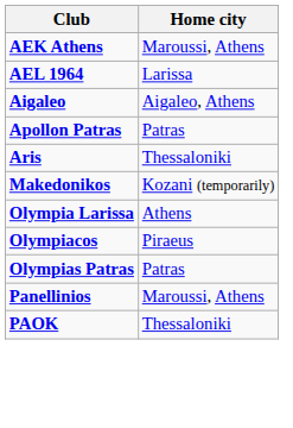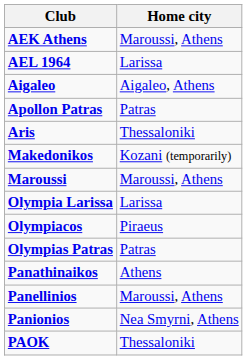+ row: Maroussi | Maroussi, Athens
Olympia Larissa | Home city: Athens -> Larissa
+ row: Panathinaikos | Athens
+ row: Panionios | Nea Smyrni, Athens
